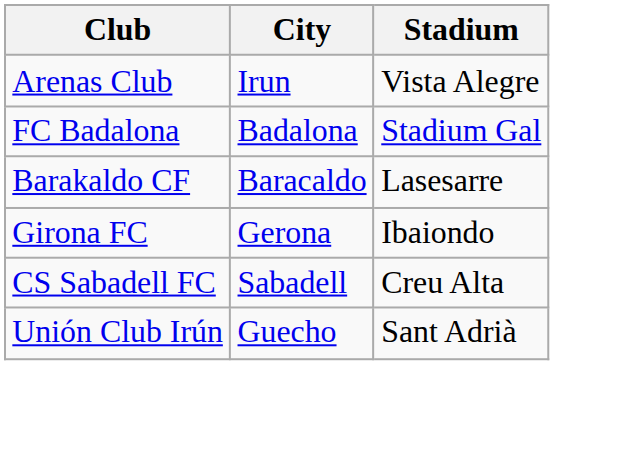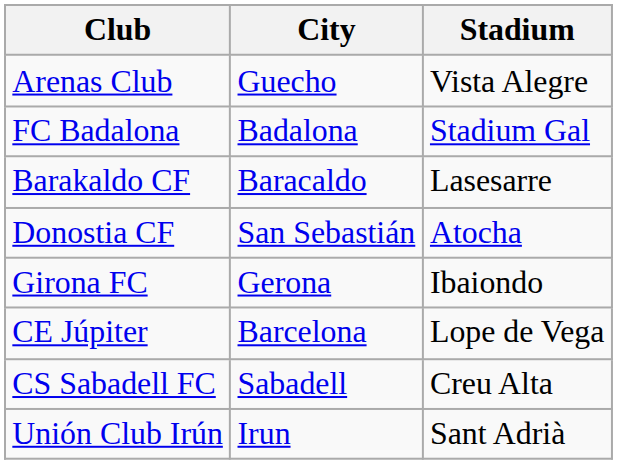Arenas Club | City: Irun -> Guecho
+ row: Donostia CF | San Sebastián | Atocha
+ row: CE Júpiter | Barcelona | Lope de Vega
Unión Club Irún | City: Guecho -> Irun
